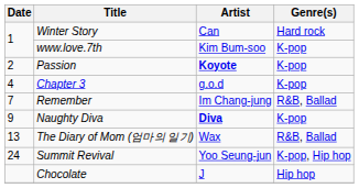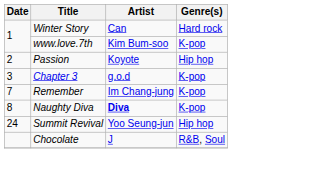Passion | Artist: bold -> normal
Passion | Genre(s): K-pop -> Hip hop
Chapter 3 | Date: 4 -> 3
Remember | Genre(s): R&B, Ballad -> K-pop
Naughty Diva | Date: 9 -> 8
- row: 13 | The Diary of Mom (엄마의 일기) | Wax | R&B, Ballad
Summit Revival | Genre(s): K-pop, Hip hop -> Hip hop
Chocolate | Genre(s): Hip hop -> R&B, Soul
